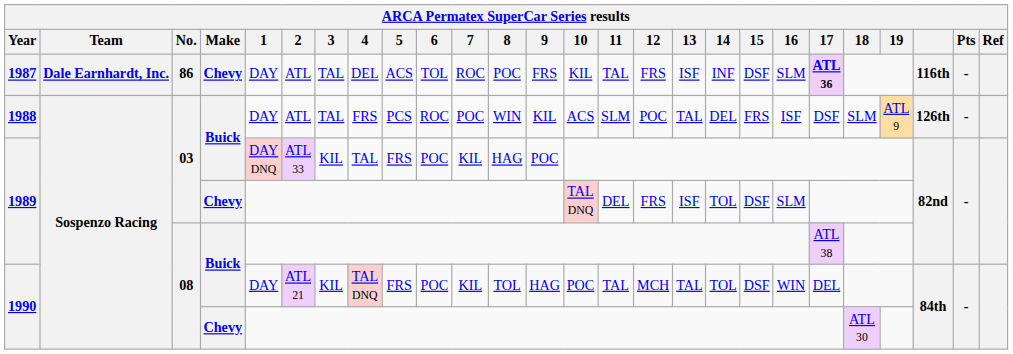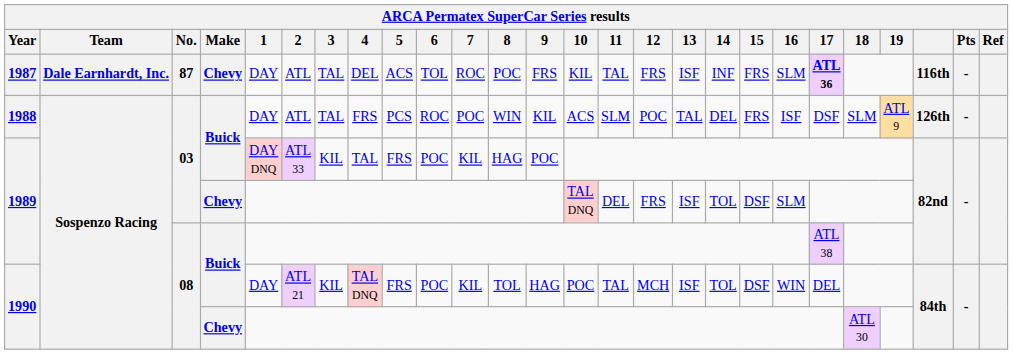1987 | No.: 86 -> 87
1987 | 15: DSF -> FRS
1990 / Buick | 13: TAL -> ISF
